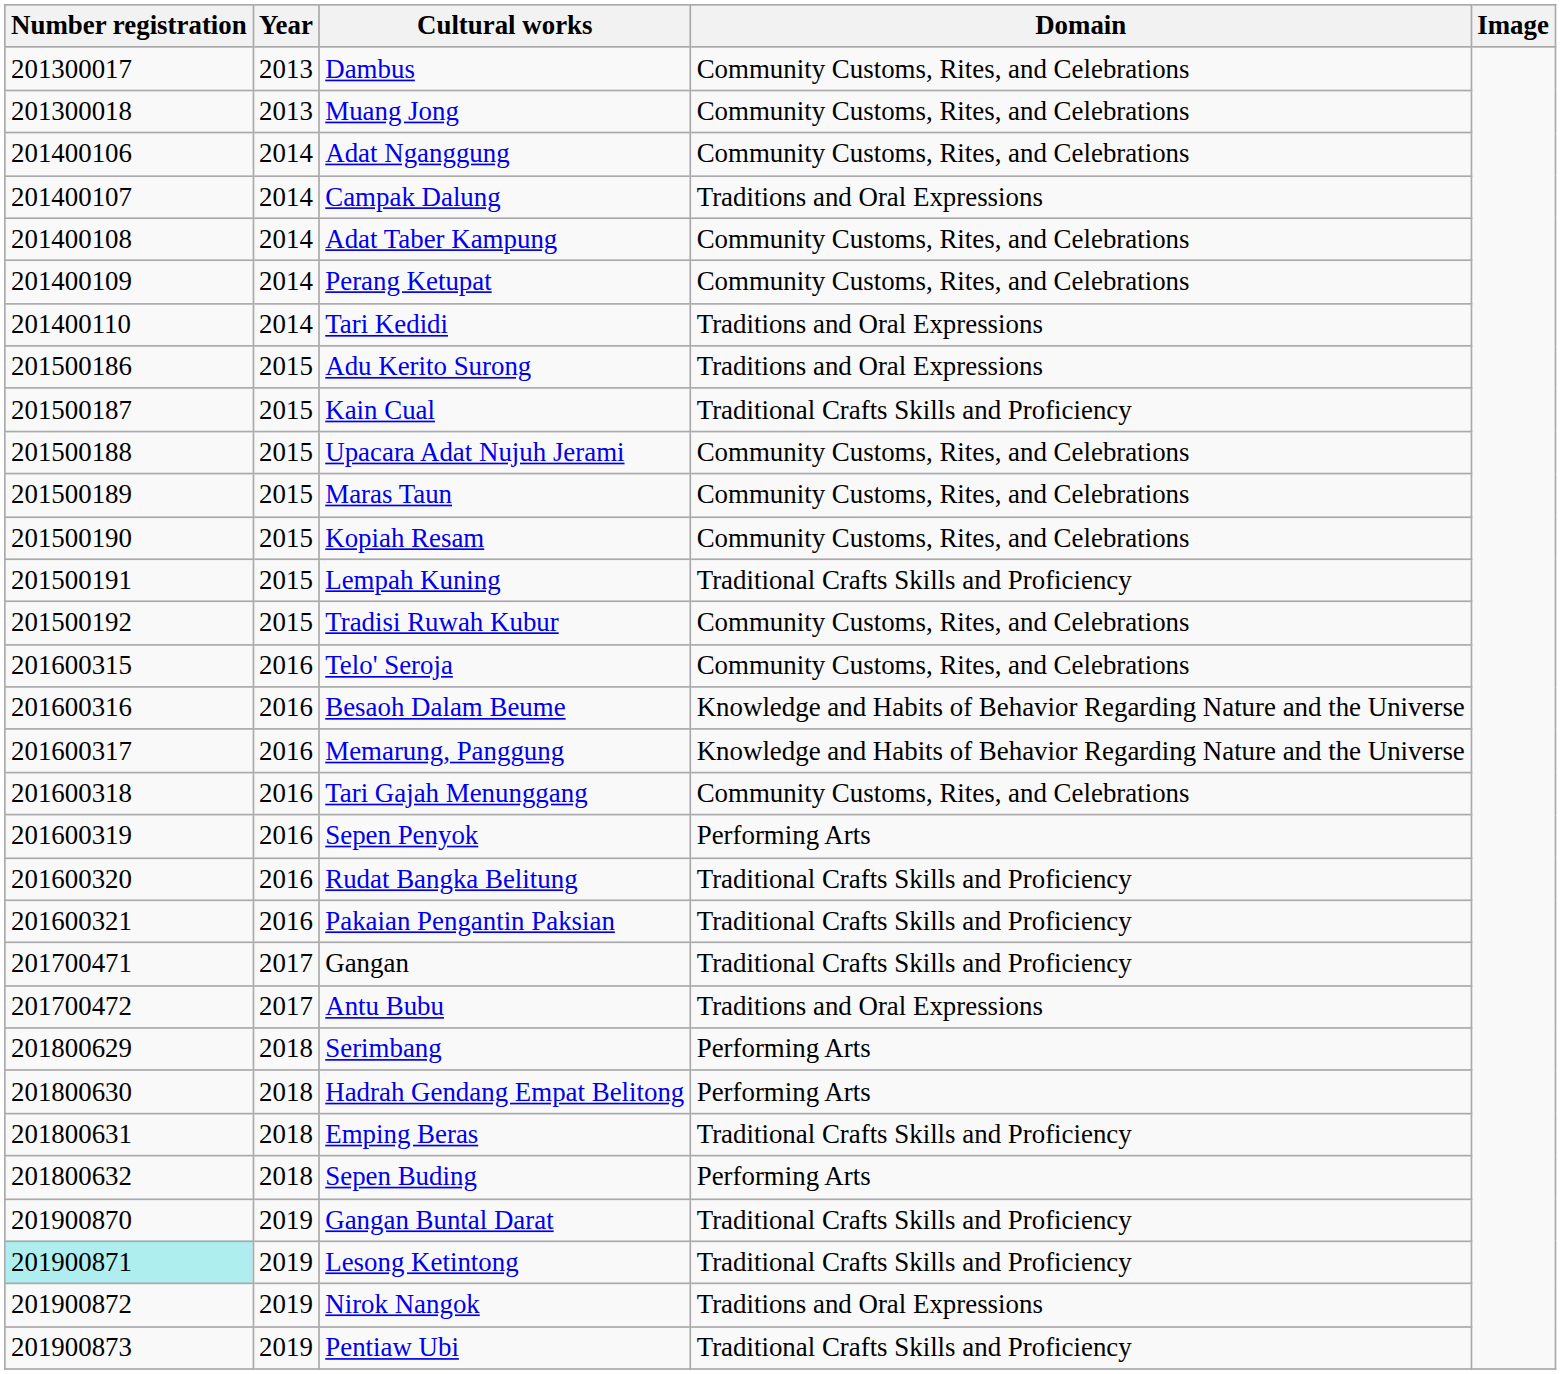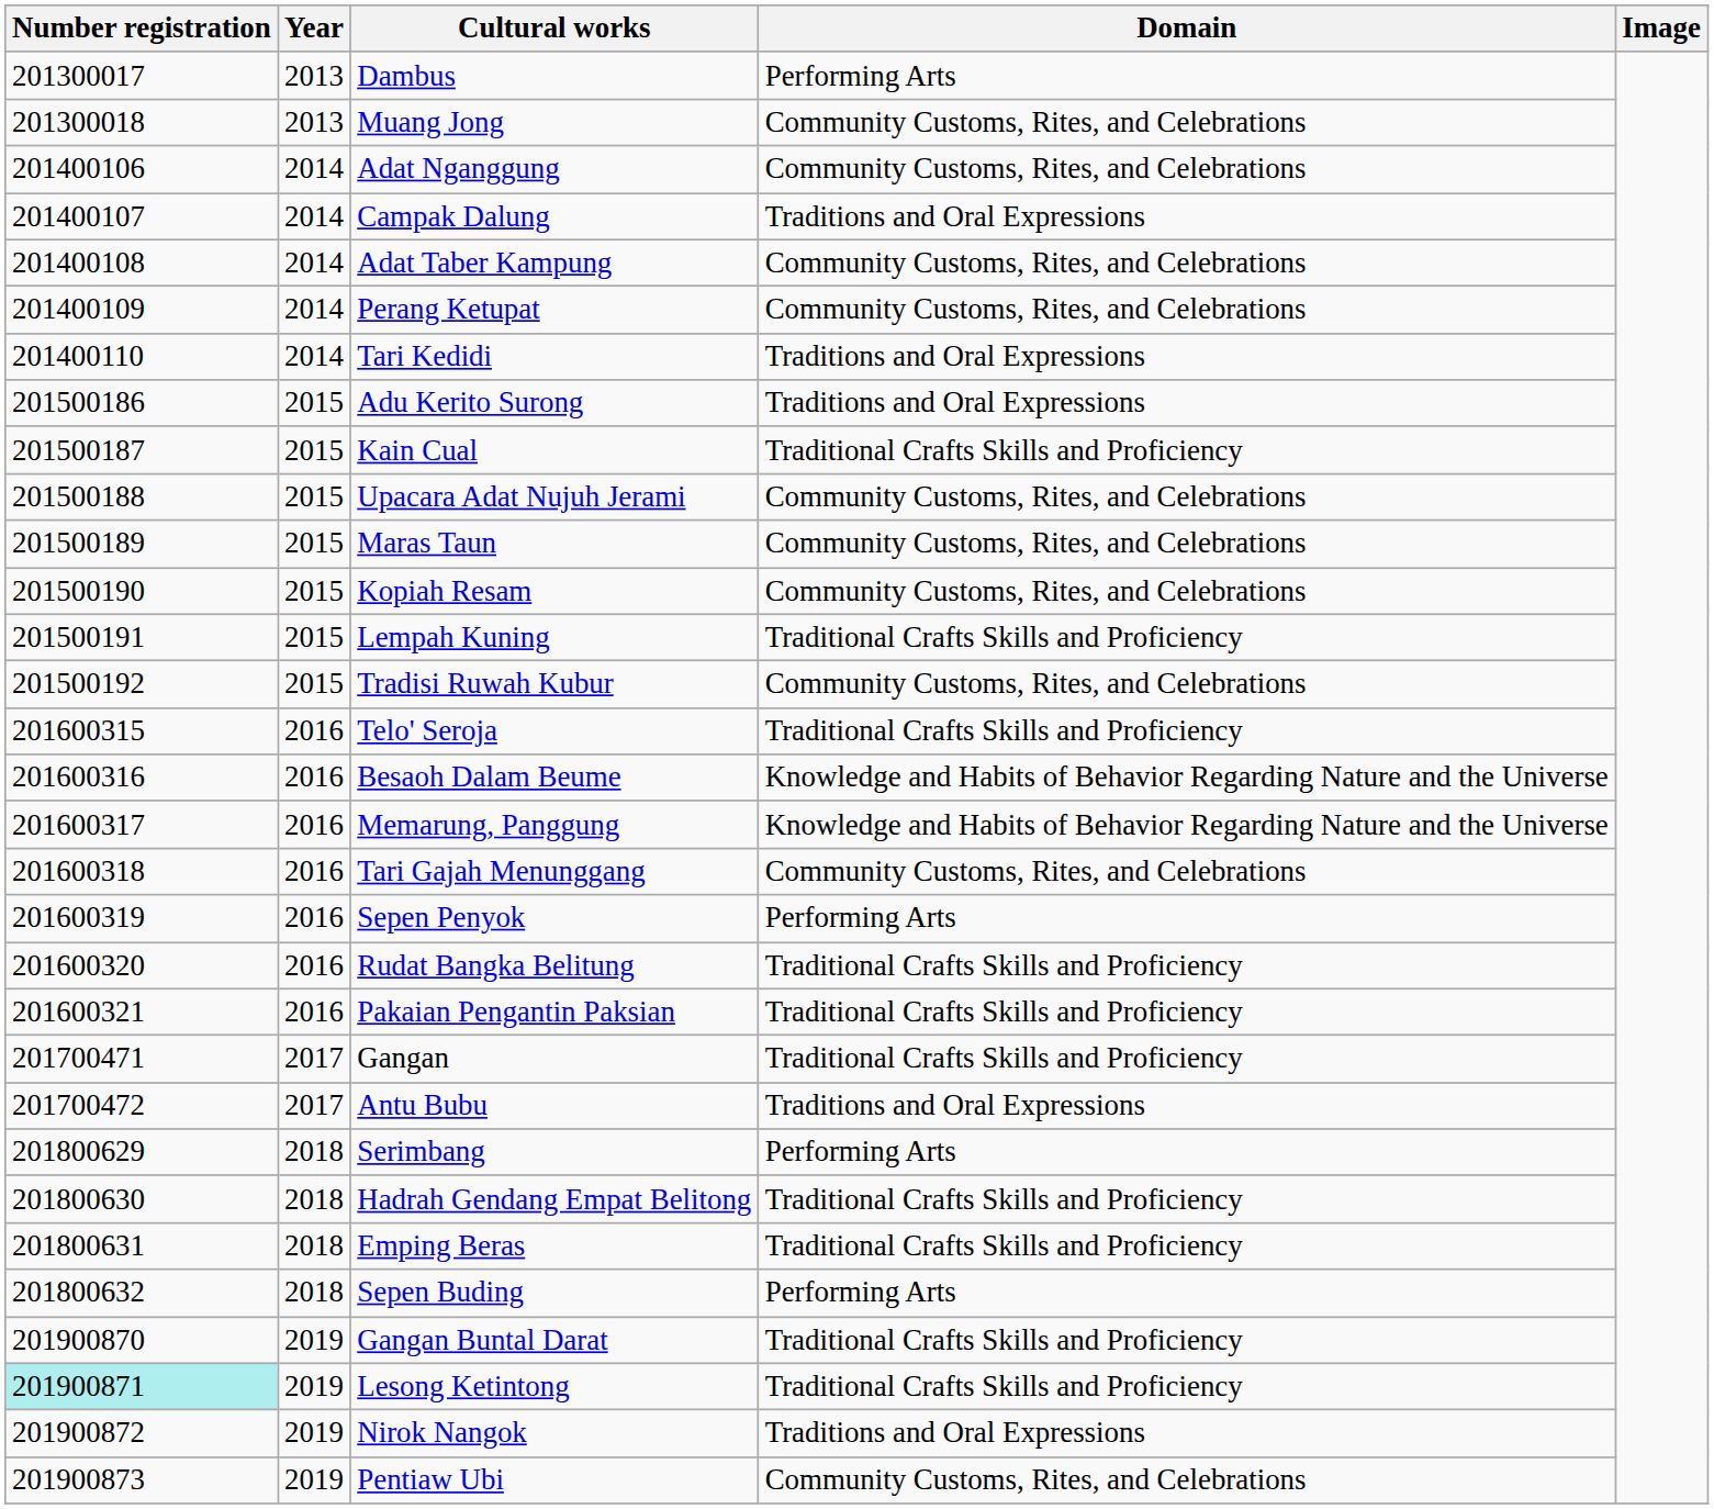Dambus | Domain: Community Customs, Rites, and Celebrations -> Performing Arts
Telo' Seroja | Domain: Community Customs, Rites, and Celebrations -> Traditional Crafts Skills and Proficiency
Hadrah Gendang Empat Belitong | Domain: Performing Arts -> Traditional Crafts Skills and Proficiency
Pentiaw Ubi | Domain: Traditional Crafts Skills and Proficiency -> Community Customs, Rites, and Celebrations
